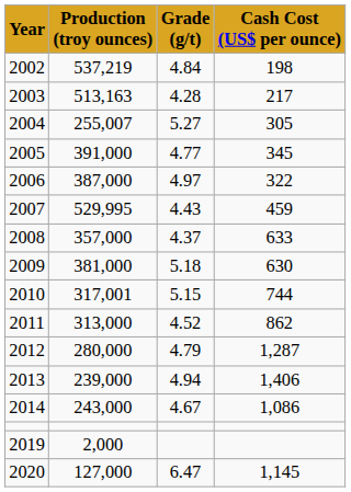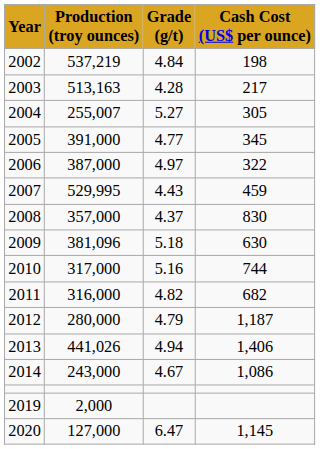2008 | Cash Cost (US$ per ounce): 633 -> 830
2009 | Production (troy ounces): 381,000 -> 381,096
2010 | Production (troy ounces): 317,001 -> 317,000
2010 | Grade (g/t): 5.15 -> 5.16
2011 | Production (troy ounces): 313,000 -> 316,000
2011 | Grade (g/t): 4.52 -> 4.82
2011 | Cash Cost (US$ per ounce): 862 -> 682
2012 | Cash Cost (US$ per ounce): 1,287 -> 1,187
2013 | Production (troy ounces): 239,000 -> 441,026
